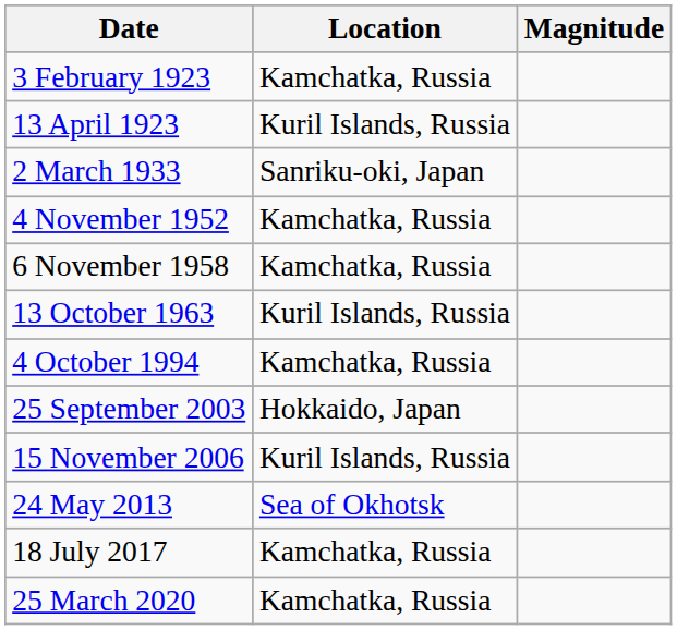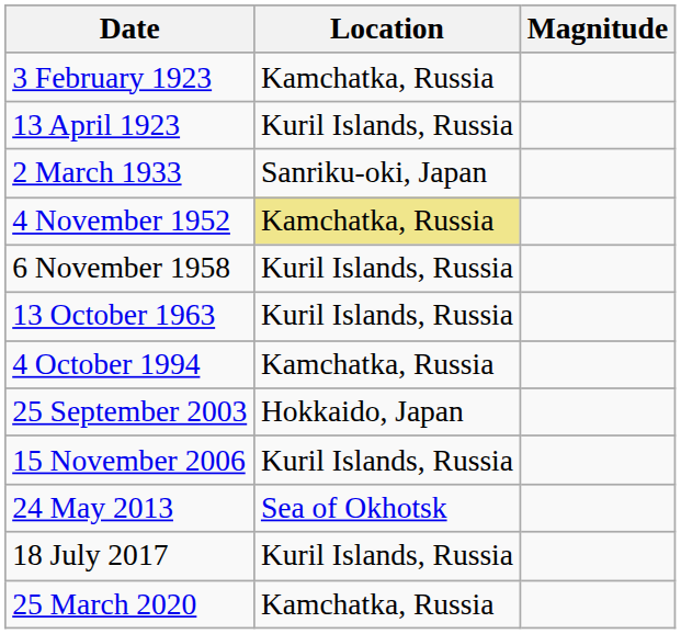4 November 1952 | Location: no background -> khaki background
6 November 1958 | Location: Kamchatka, Russia -> Kuril Islands, Russia
18 July 2017 | Location: Kamchatka, Russia -> Kuril Islands, Russia
